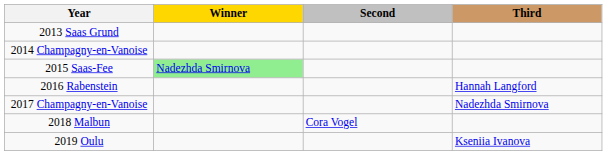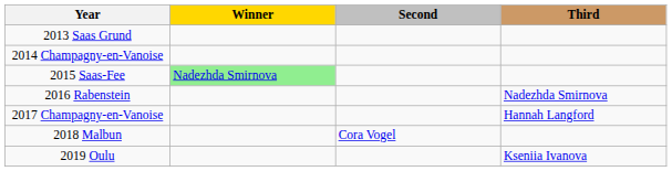2016 Rabenstein | Third: Hannah Langford -> Nadezhda Smirnova
2017 Champagny-en-Vanoise | Third: Nadezhda Smirnova -> Hannah Langford
